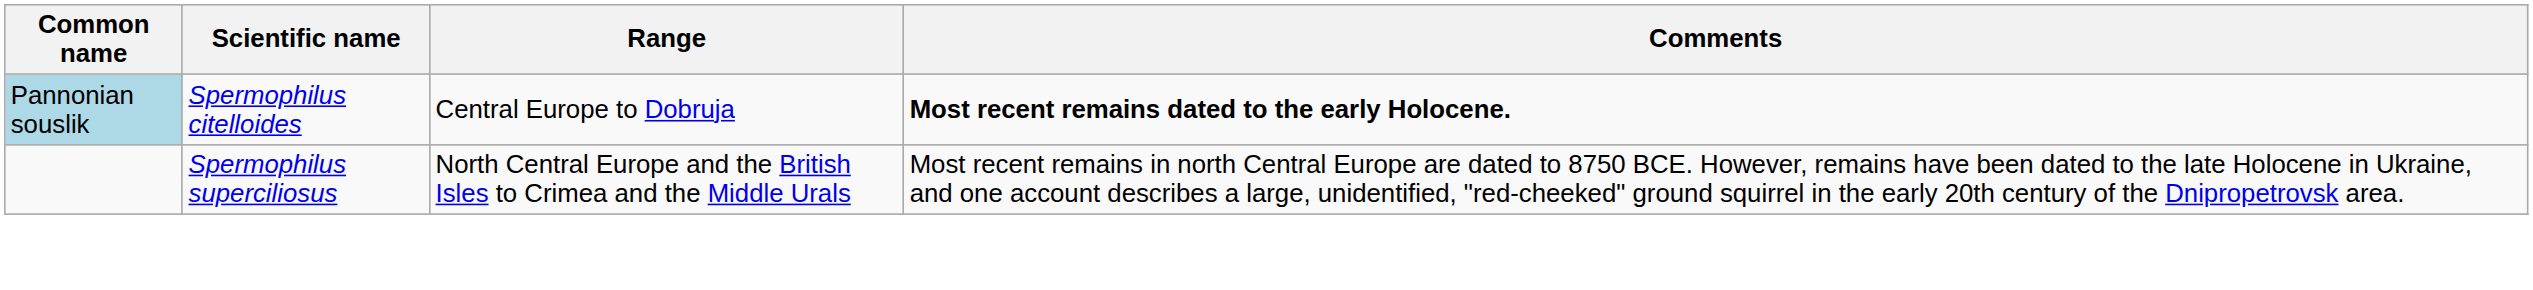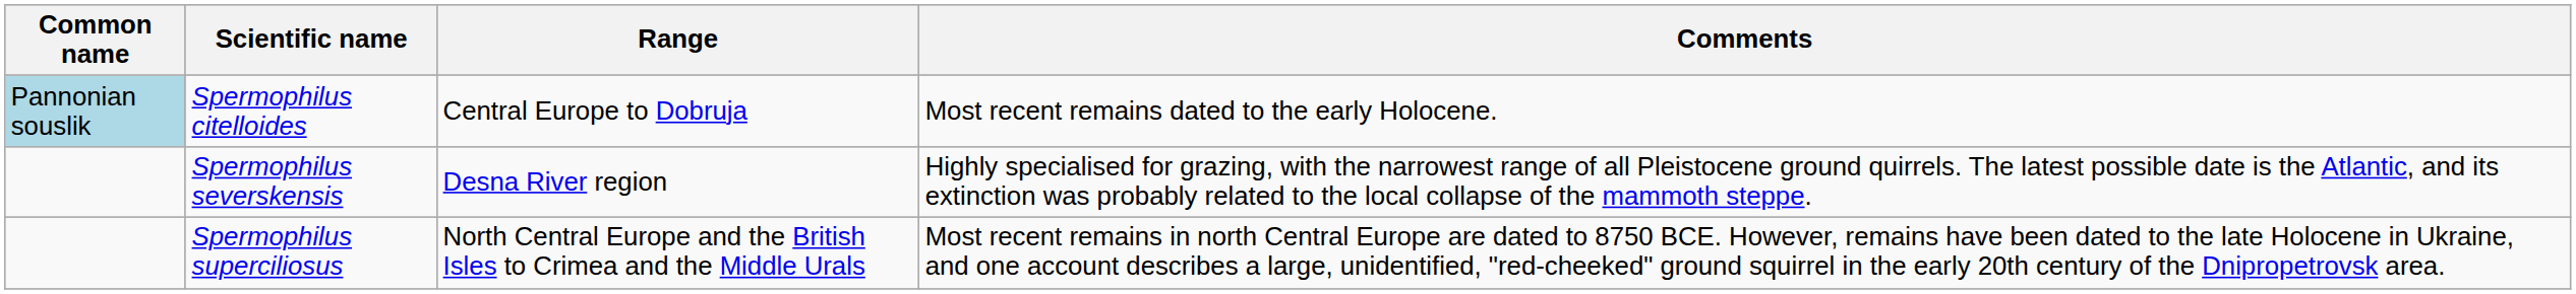Spermophilus citelloides | Comments: bold -> normal
+ row: Spermophilus severskensis | Desna River region | Highly specialised for grazing, with the narrowest range of all Pleistocene ground quirrels. The latest possible date is the Atlantic, and its extinction was probably related to the local collapse of the mammoth steppe.
